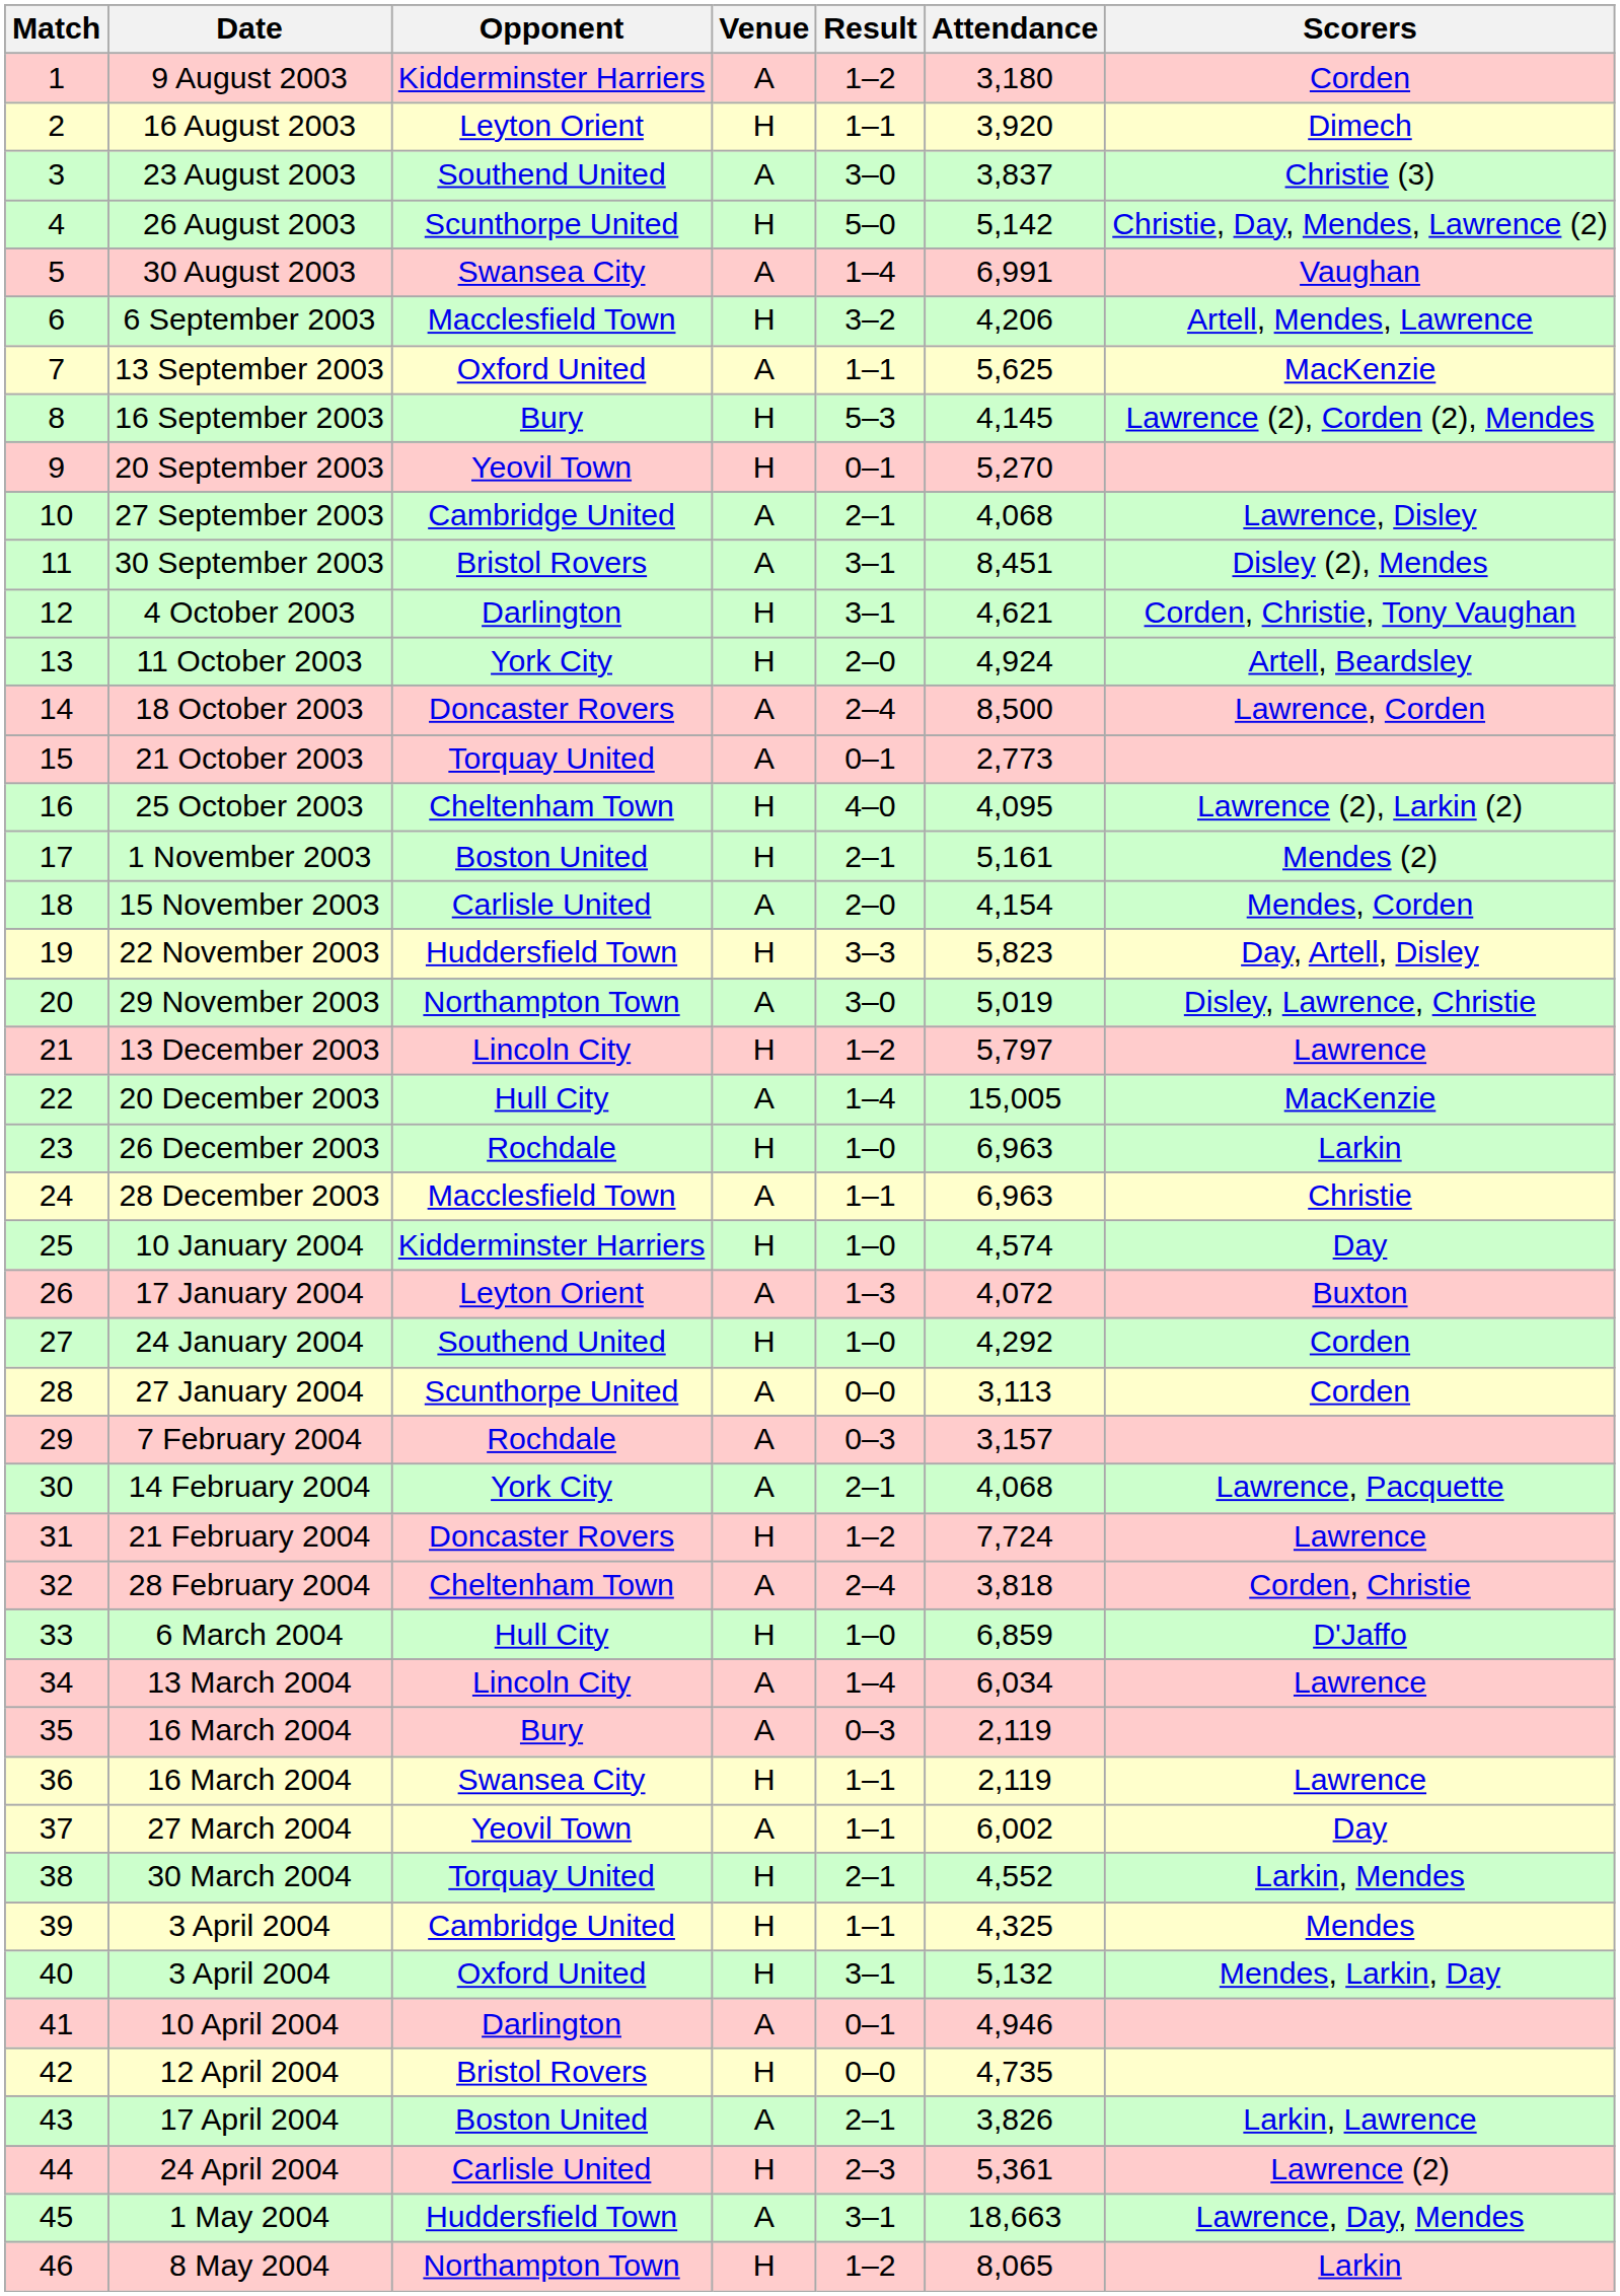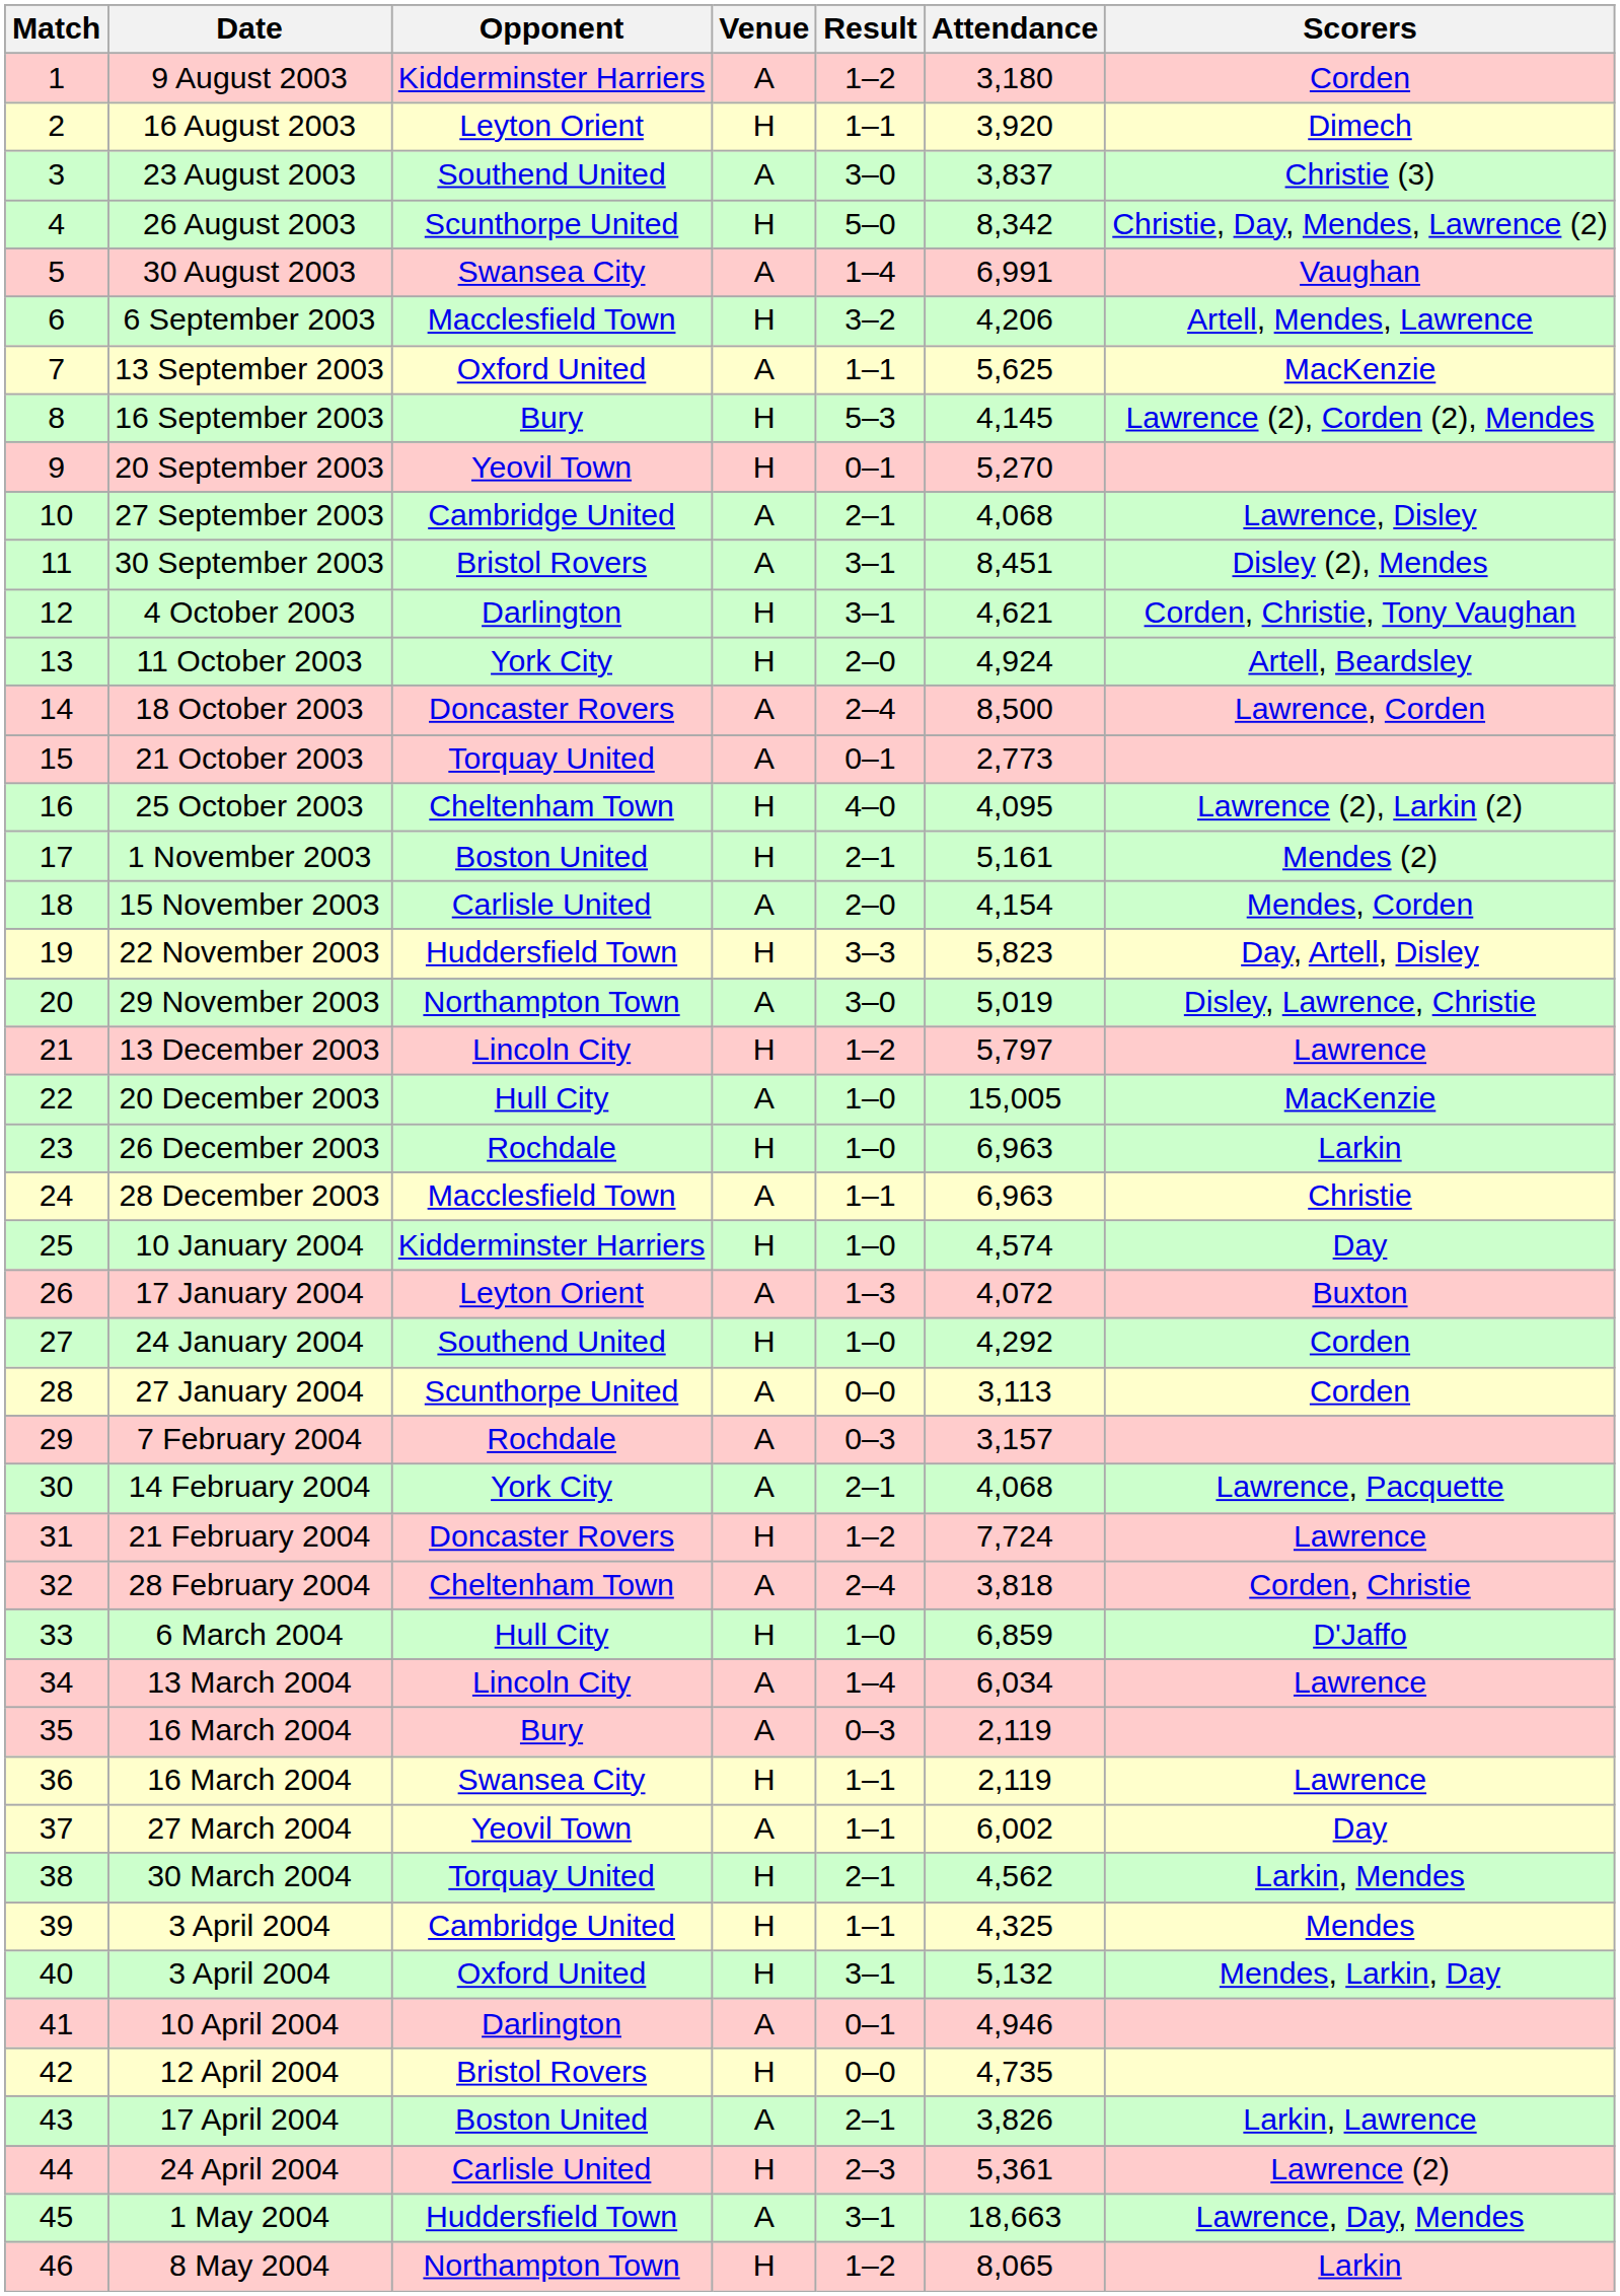26 August 2003 | Attendance: 5,142 -> 8,342
20 December 2003 | Result: 1–4 -> 1–0
30 March 2004 | Attendance: 4,552 -> 4,562
